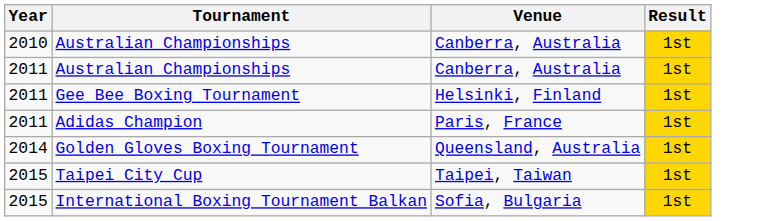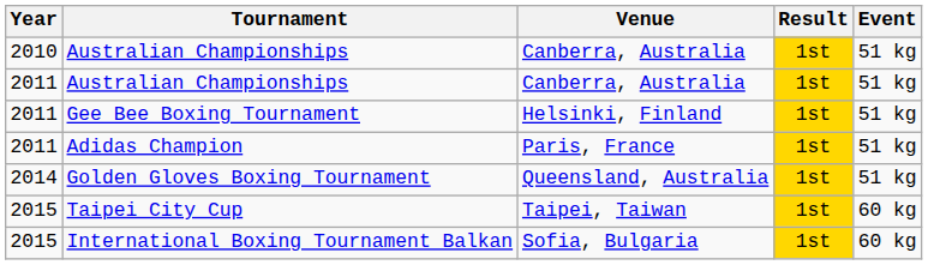+ column: Event | 51 kg | 51 kg | 51 kg | 51 kg | 51 kg | 60 kg | 60 kg
